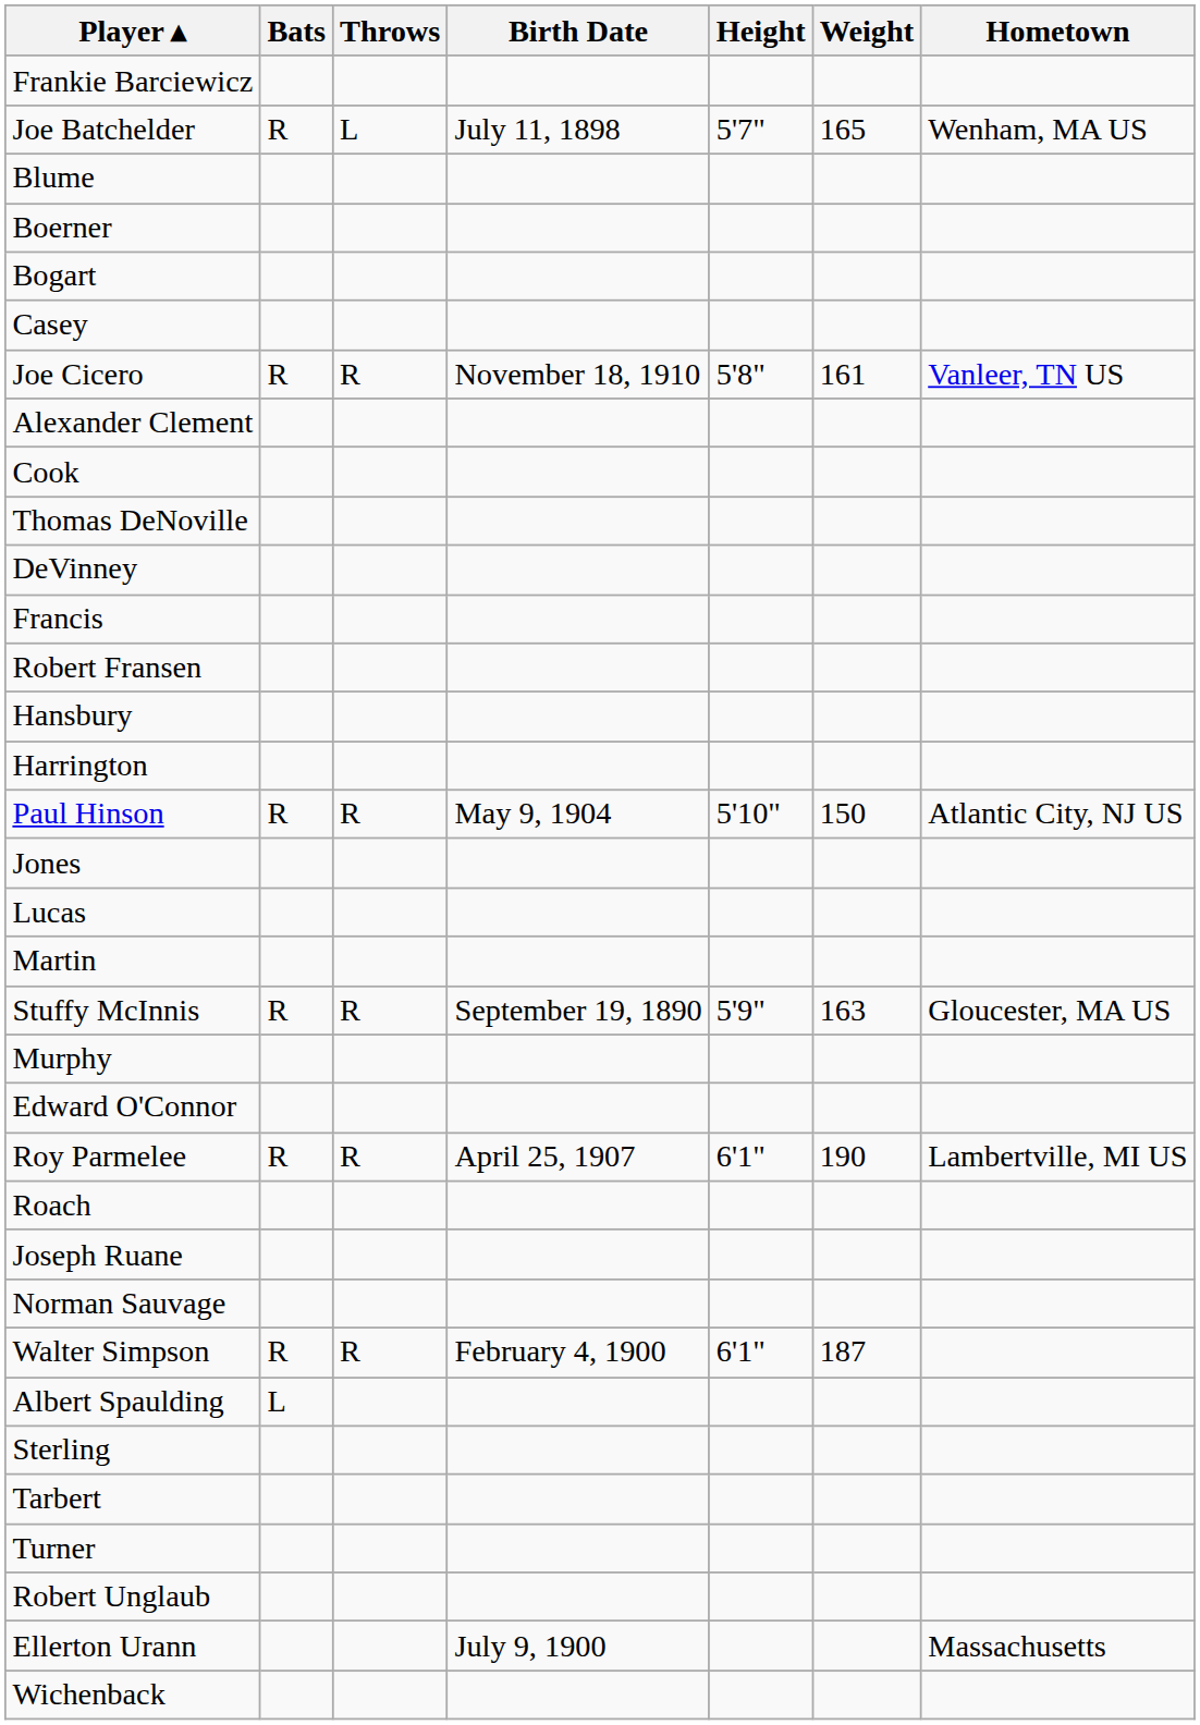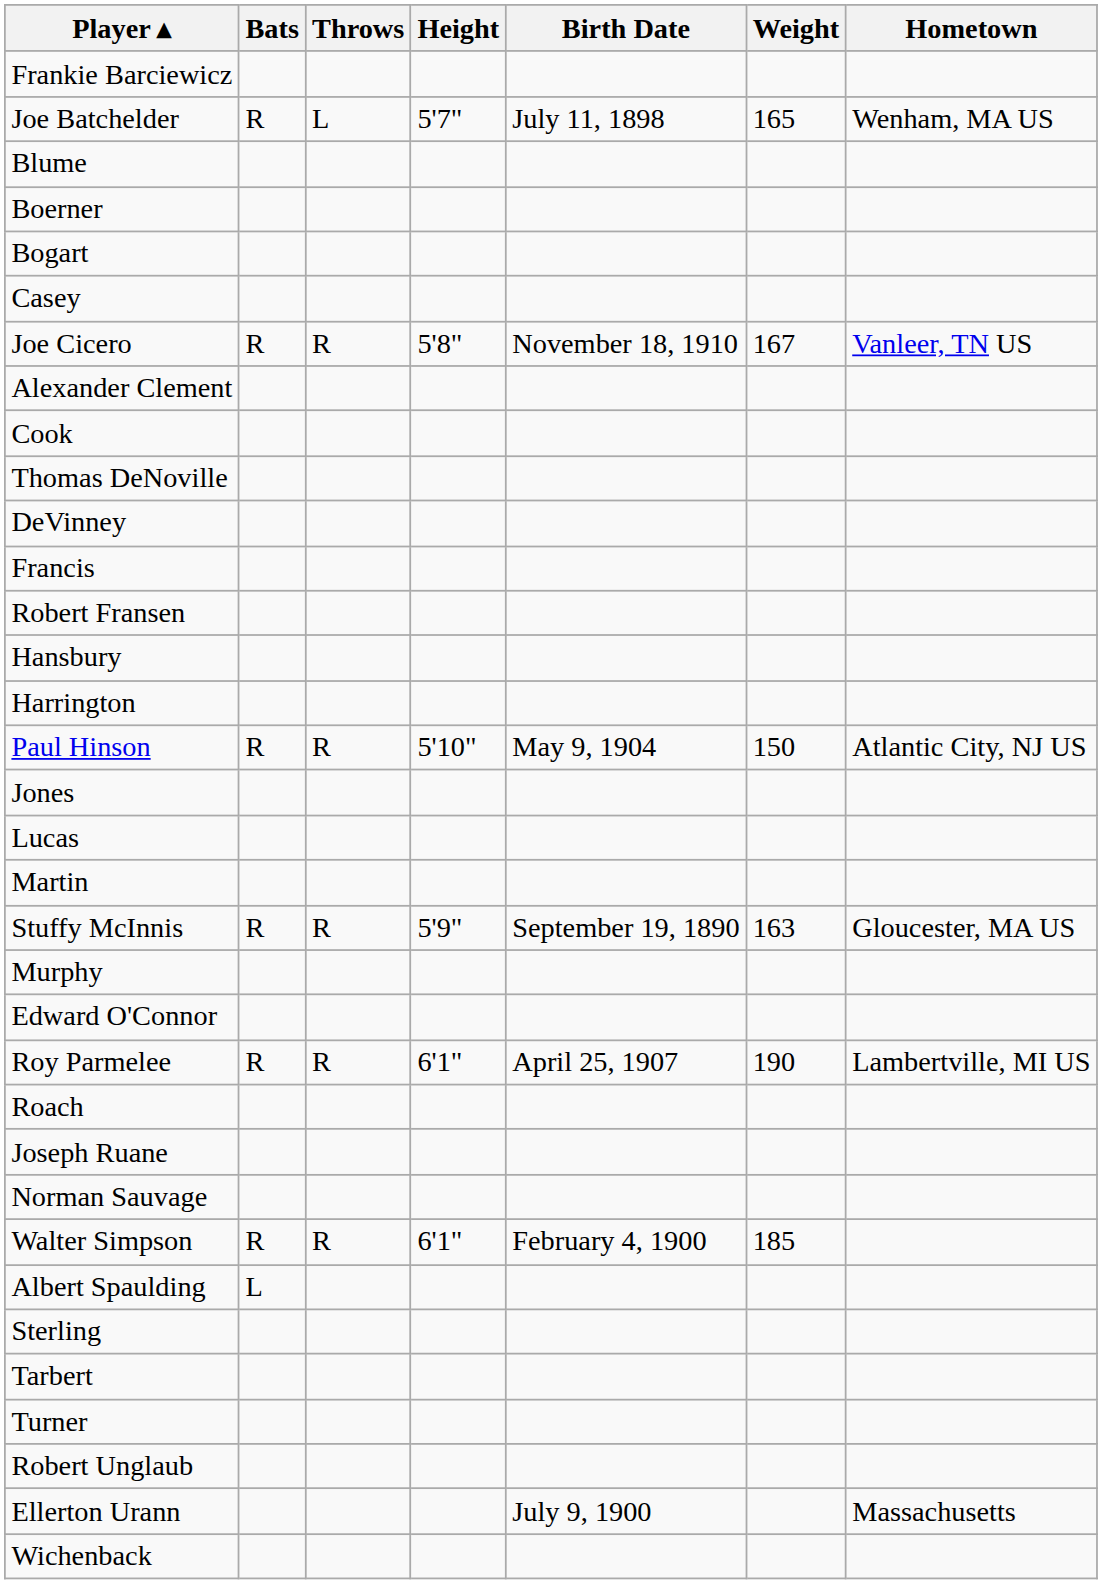columns swapped: Birth Date <-> Height
Joe Cicero | Weight: 161 -> 167
Walter Simpson | Weight: 187 -> 185
